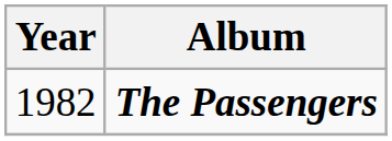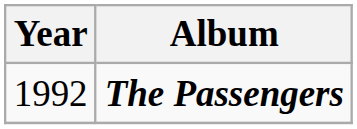The Passengers | Year: 1982 -> 1992
